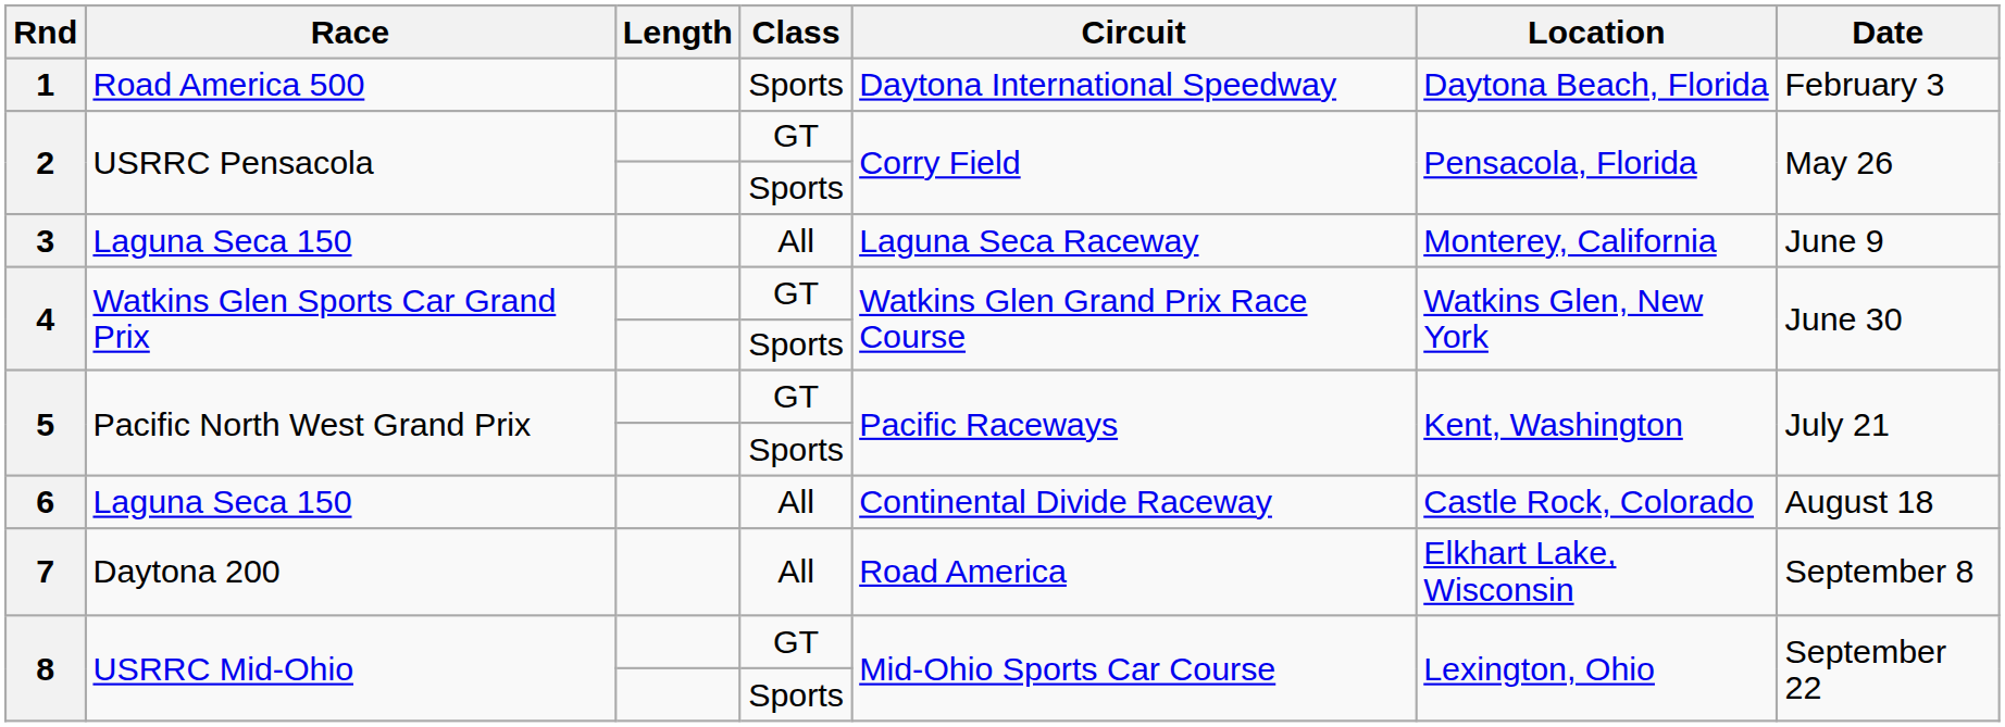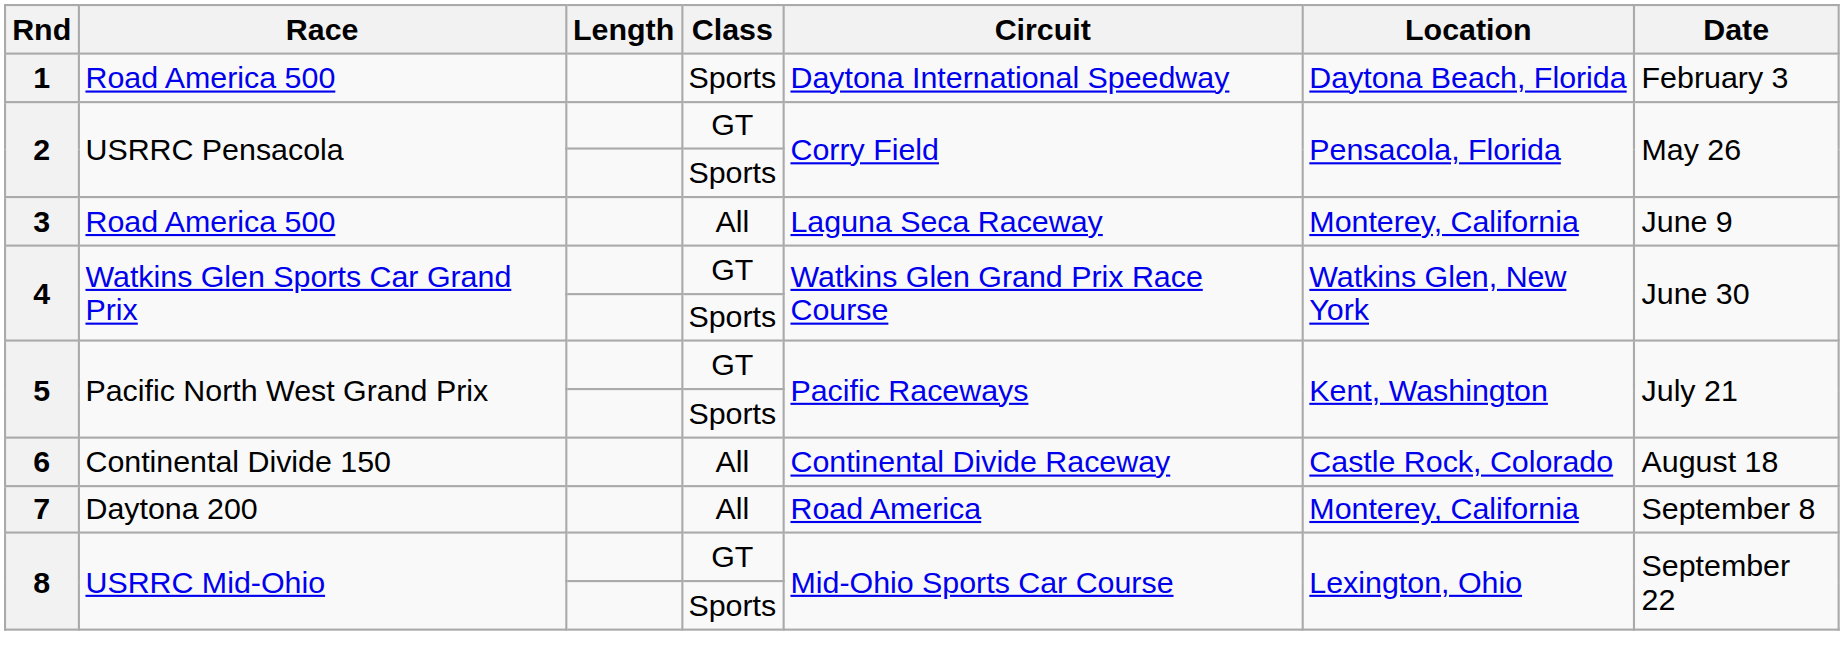3 | Race: Laguna Seca 150 -> Road America 500
6 | Race: Laguna Seca 150 -> Continental Divide 150
7 | Location: Elkhart Lake, Wisconsin -> Monterey, California
